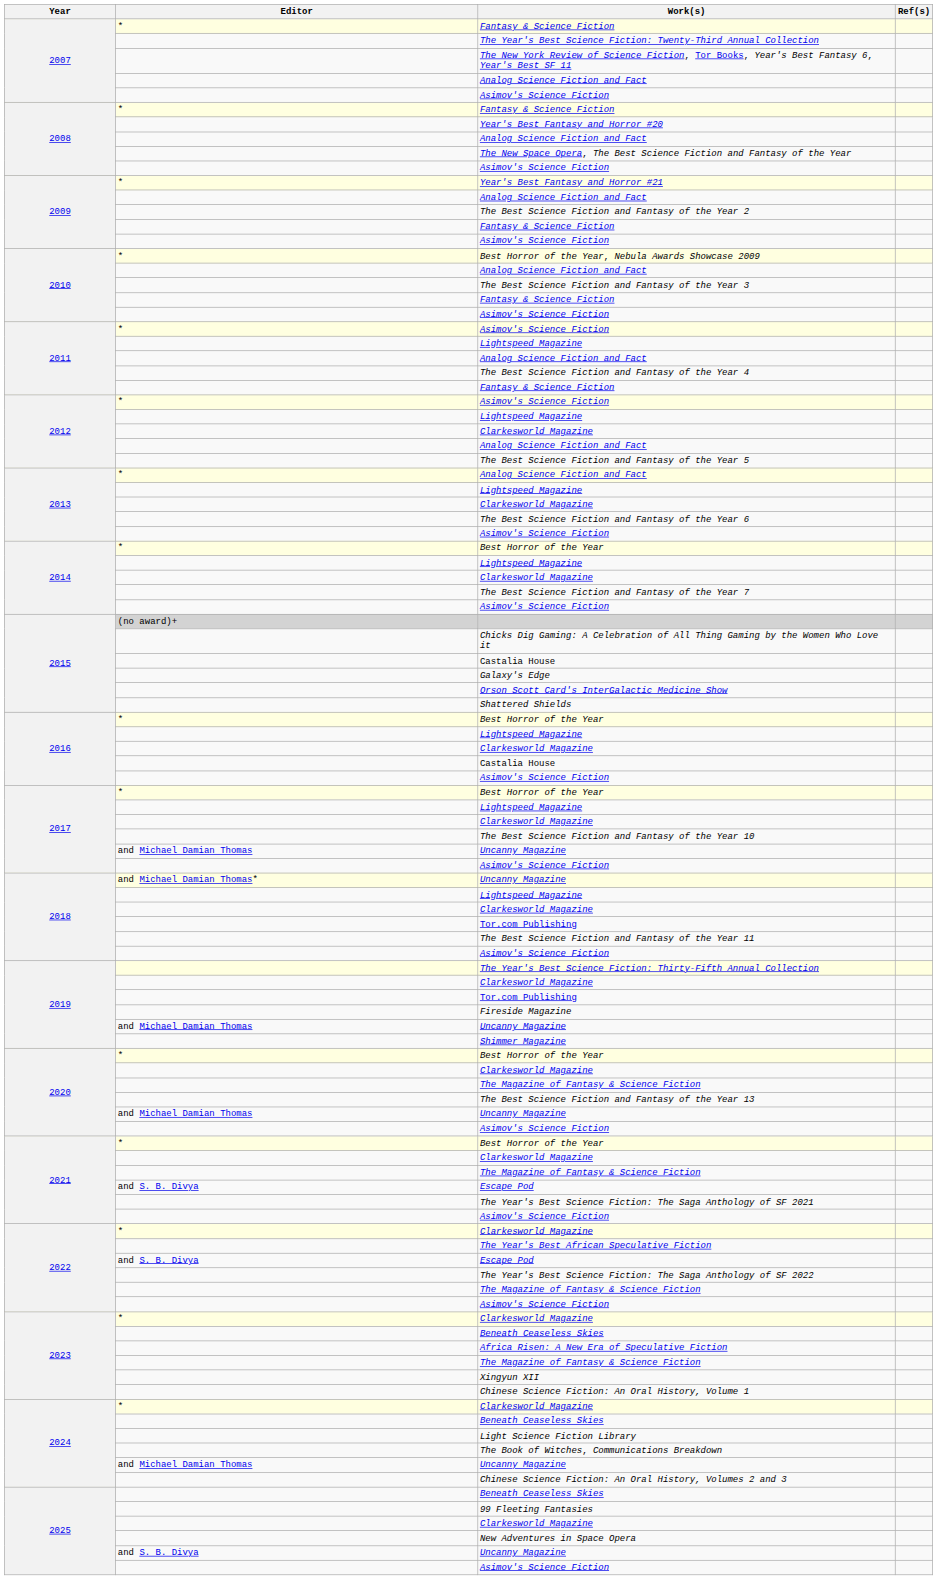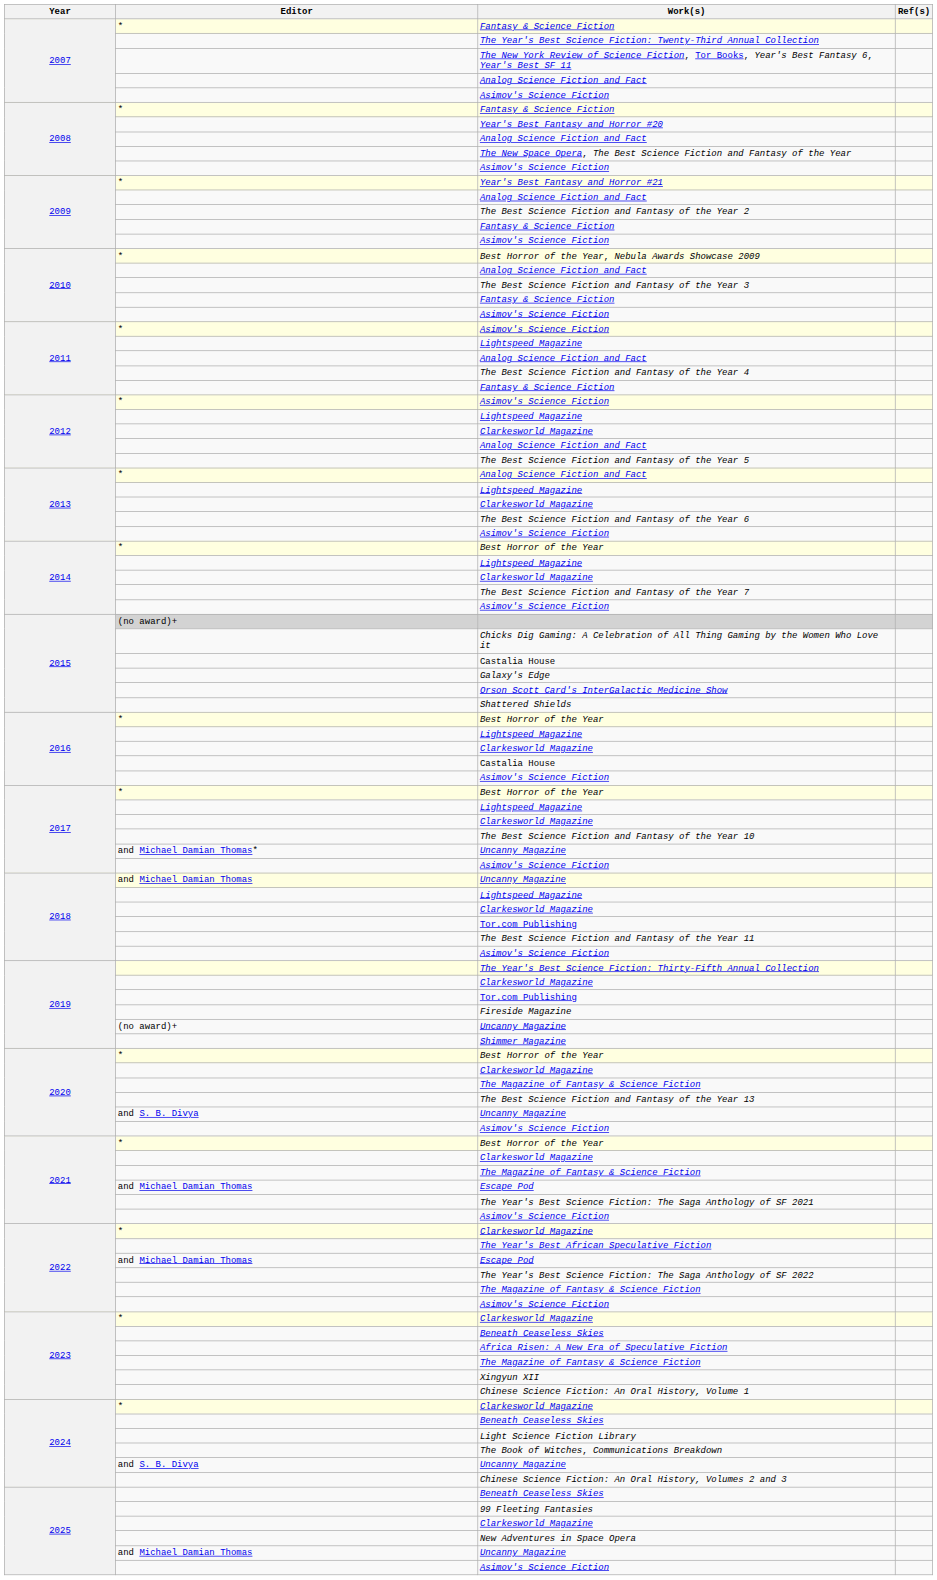2017 / Uncanny Magazine | Editor: and Michael Damian Thomas -> and Michael Damian Thomas*
2018 / Uncanny Magazine | Editor: and Michael Damian Thomas* -> and Michael Damian Thomas
2019 / Uncanny Magazine | Editor: and Michael Damian Thomas -> (no award)+
2020 / Uncanny Magazine | Editor: and Michael Damian Thomas -> and S. B. Divya
2021 / Escape Pod | Editor: and S. B. Divya -> and Michael Damian Thomas
2022 / Escape Pod | Editor: and S. B. Divya -> and Michael Damian Thomas
2024 / Uncanny Magazine | Editor: and Michael Damian Thomas -> and S. B. Divya
2025 / Uncanny Magazine | Editor: and S. B. Divya -> and Michael Damian Thomas
